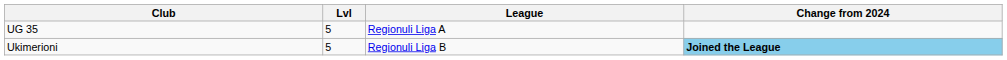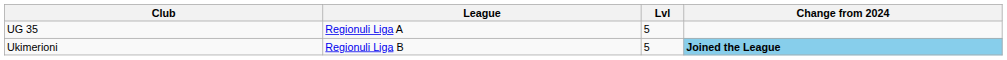columns swapped: League <-> Lvl
